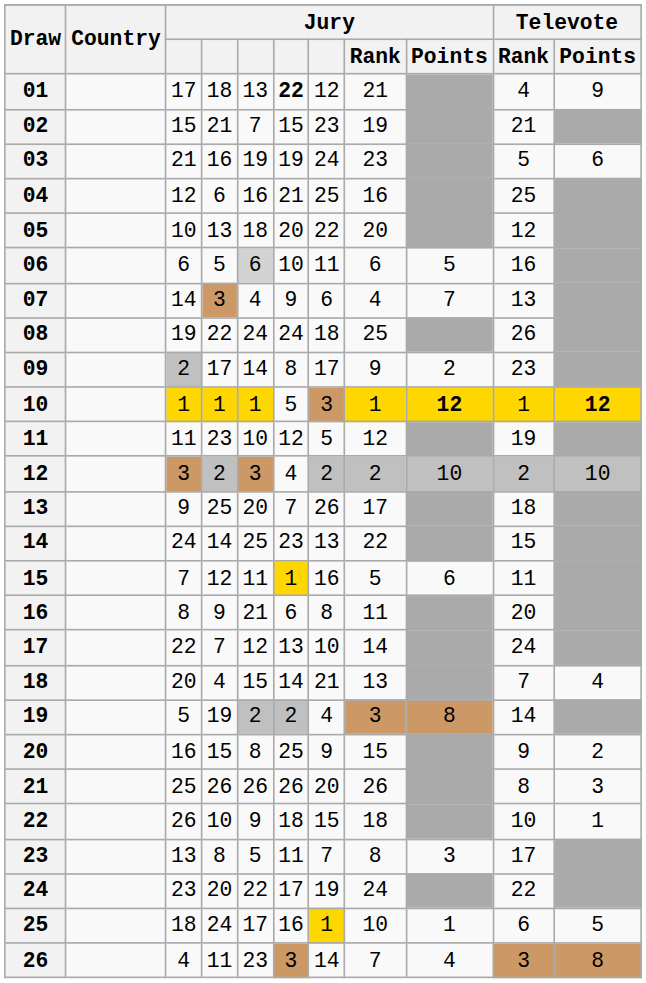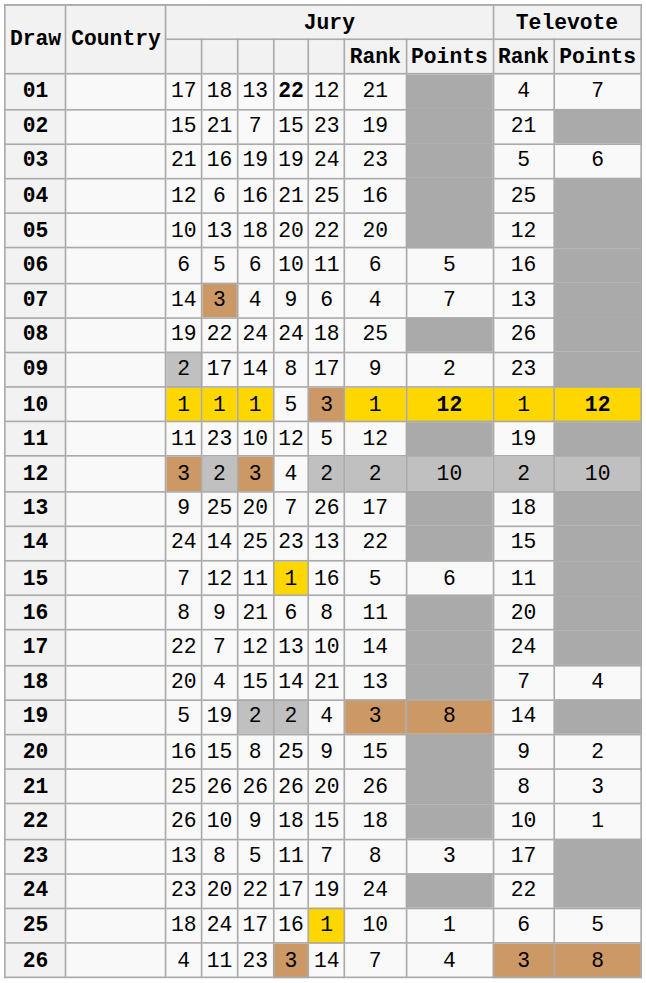01 | Televote / Points: 9 -> 7
06 | column 5: lightgrey background -> no background
